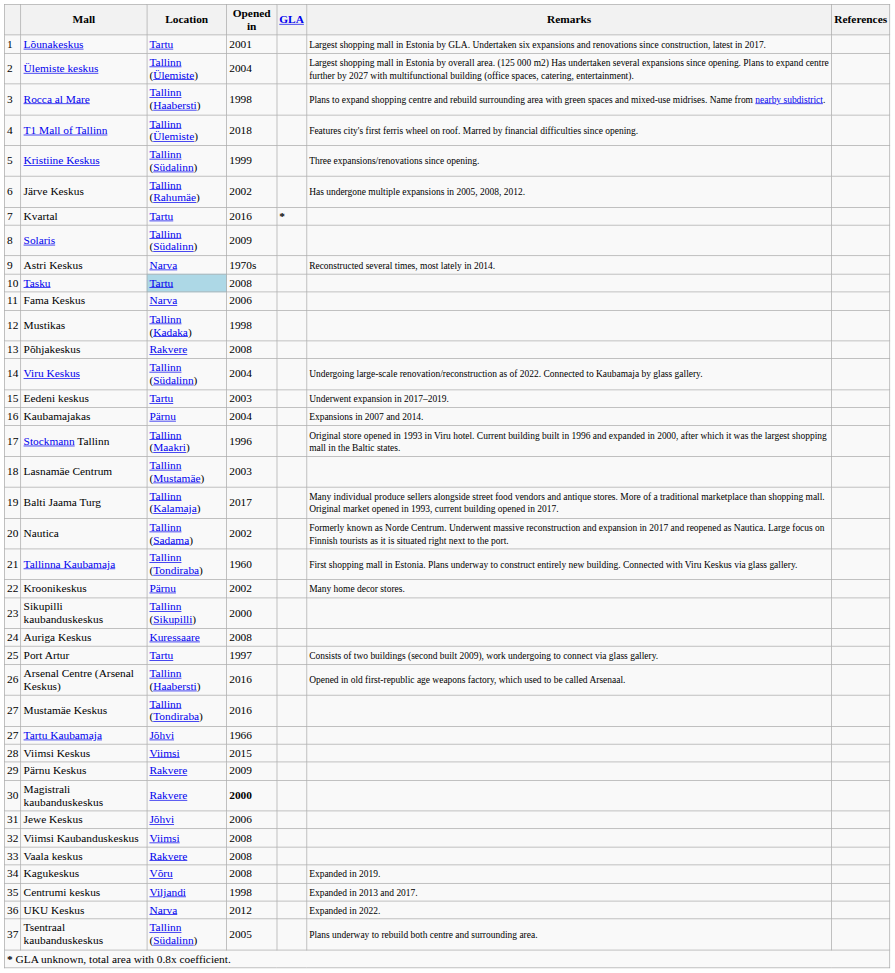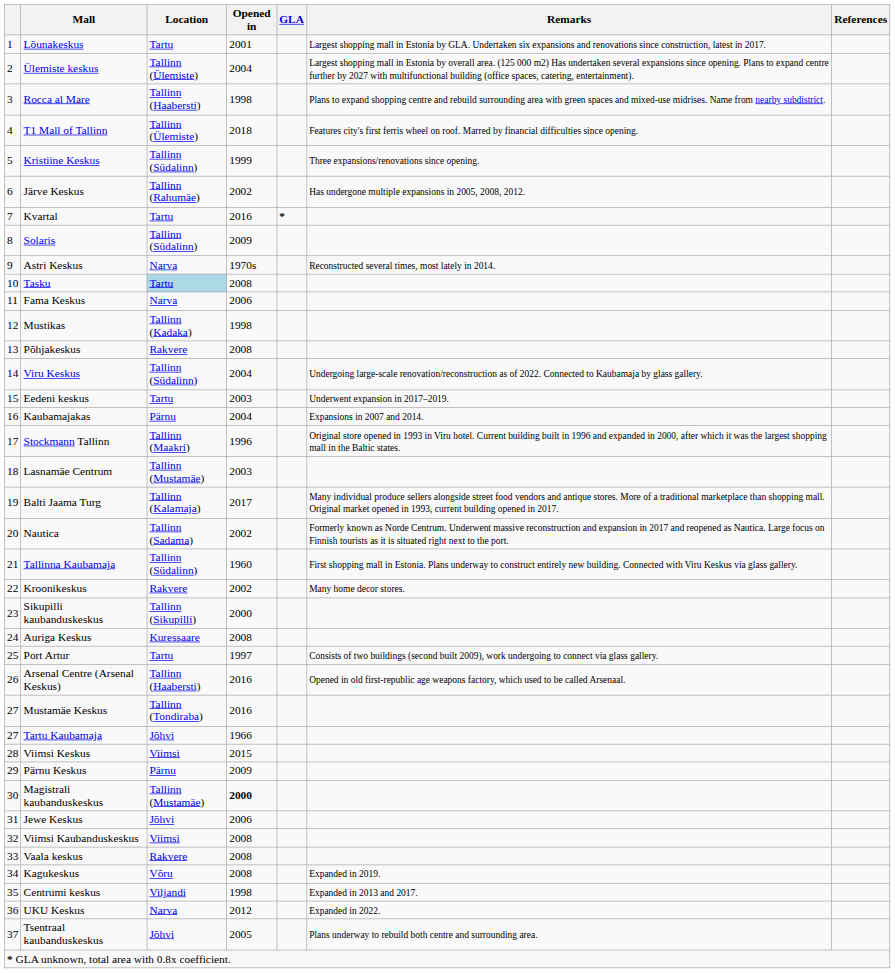Tallinna Kaubamaja | Location: Tallinn (Tondiraba) -> Tallinn (Südalinn)
Kroonikeskus | Location: Pärnu -> Rakvere
Pärnu Keskus | Location: Rakvere -> Pärnu
Magistrali kaubanduskeskus | Location: Rakvere -> Tallinn (Mustamäe)
Tsentraal kaubanduskeskus | Location: Tallinn (Südalinn) -> Jõhvi
